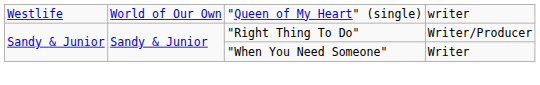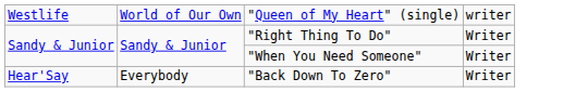"Right Thing To Do" | column 4: Writer/Producer -> Writer
+ row: Hear'Say | Everybody | "Back Down To Zero" | Writer
